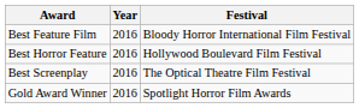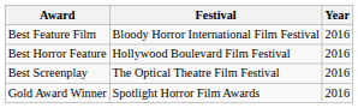columns swapped: Festival <-> Year
